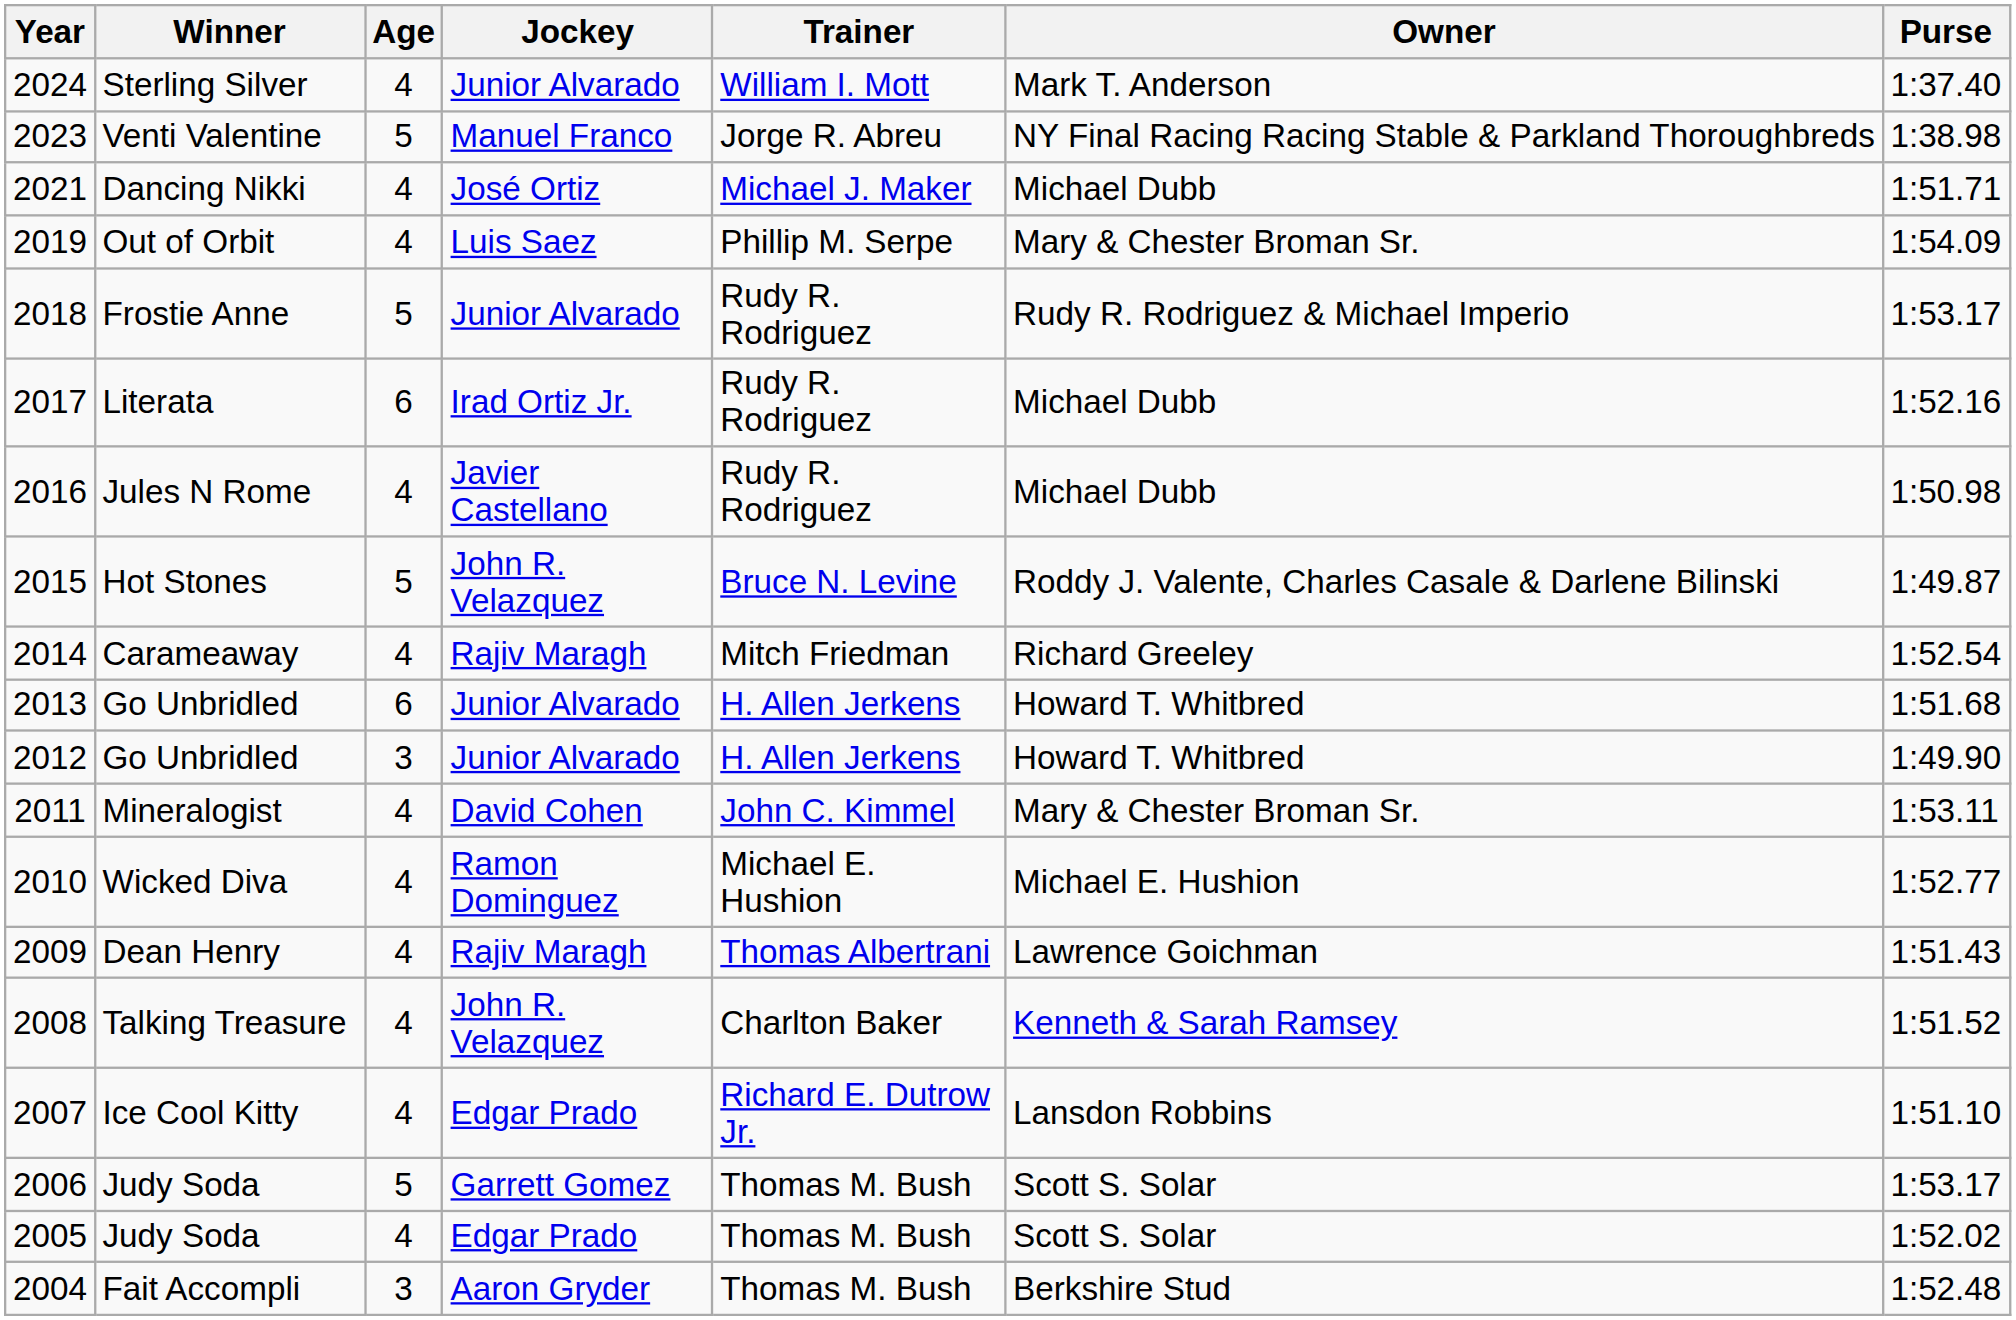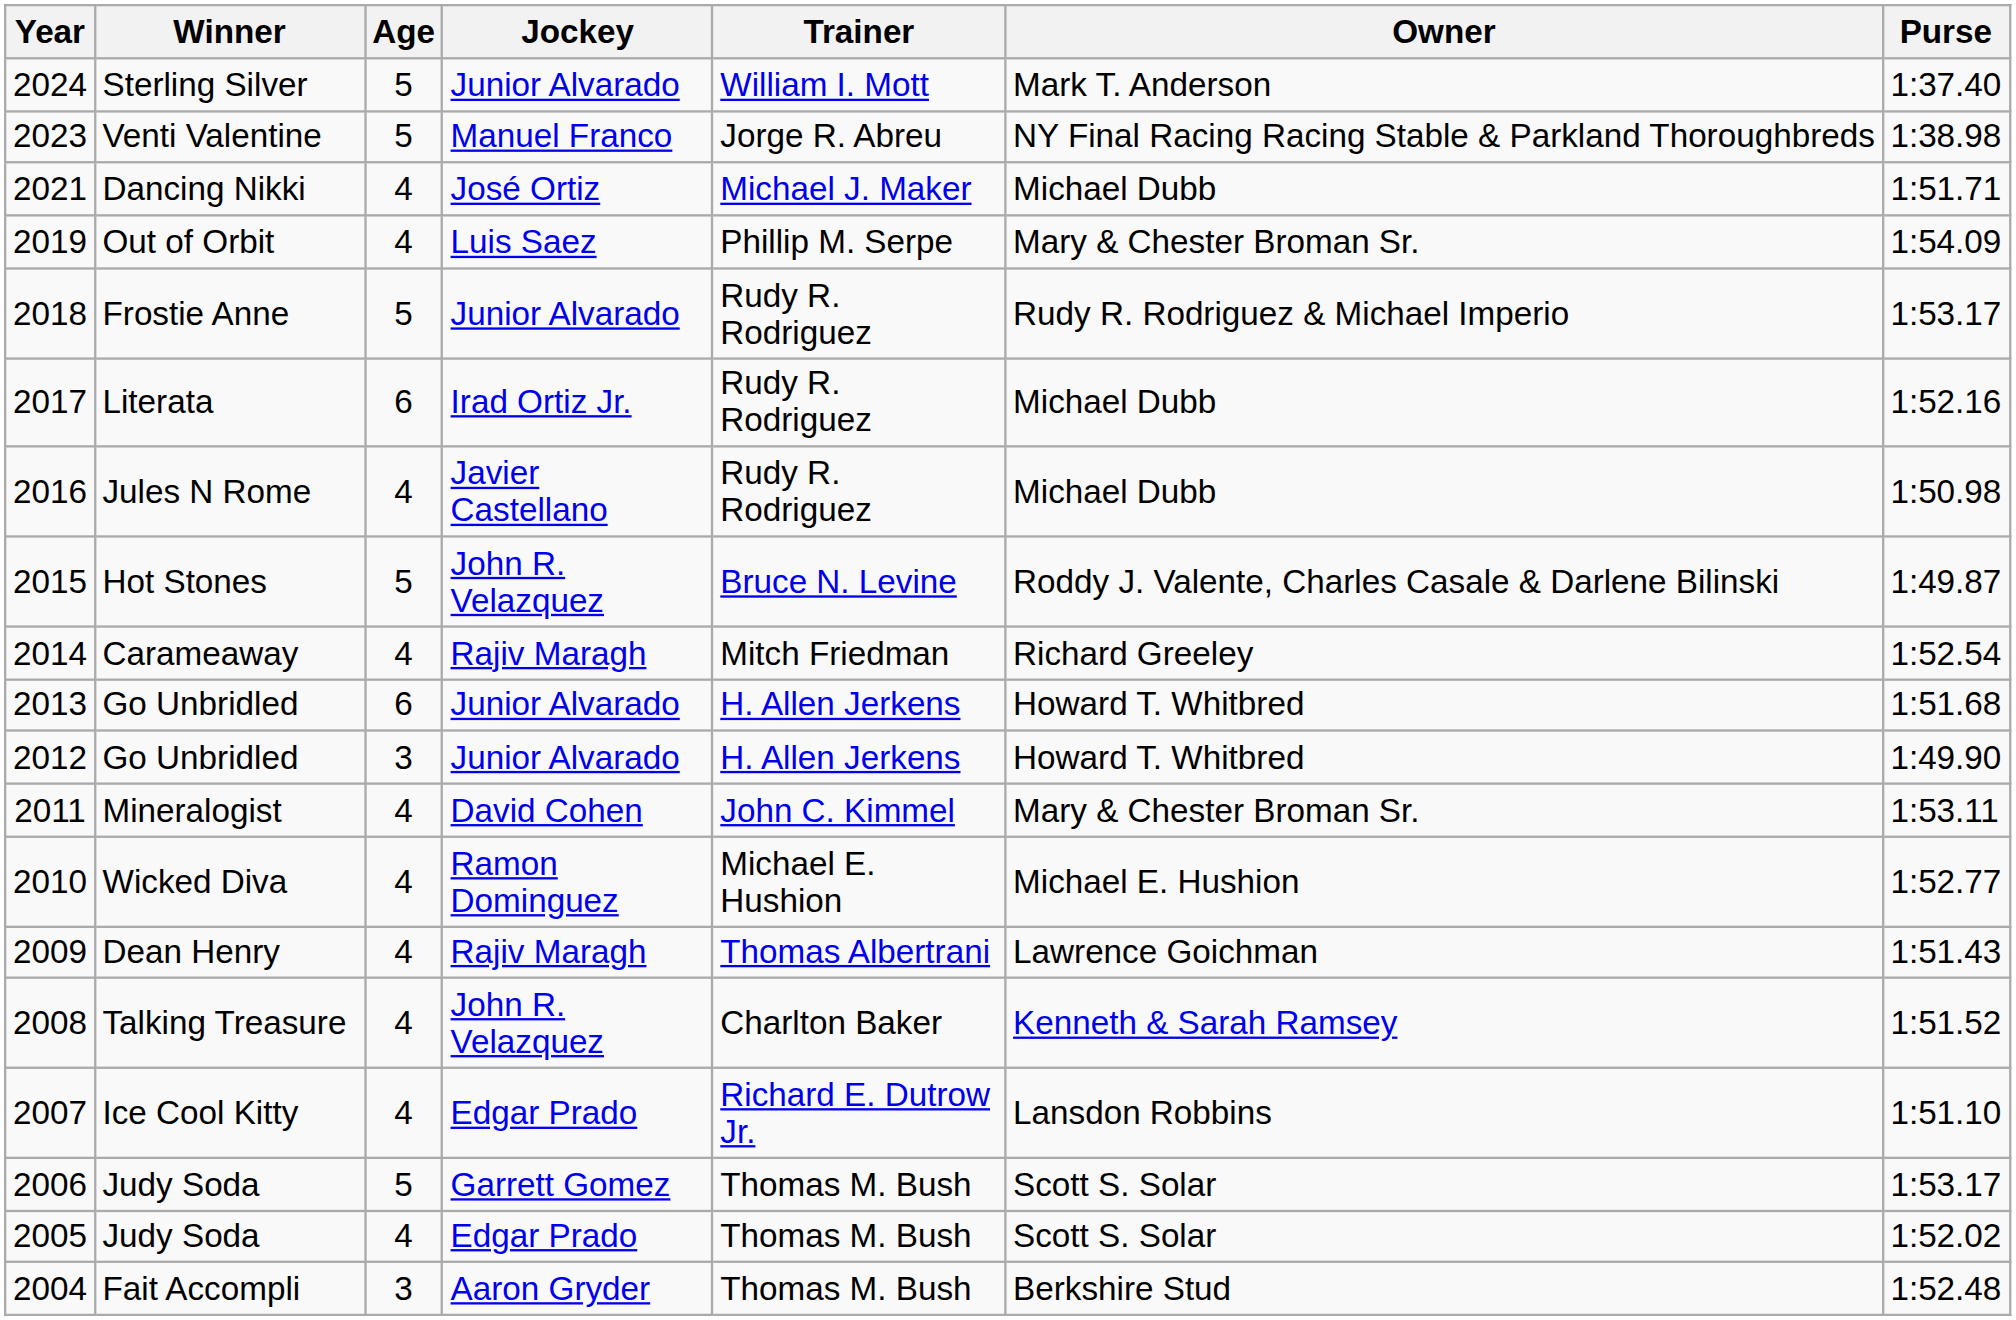2024 | Age: 4 -> 5
